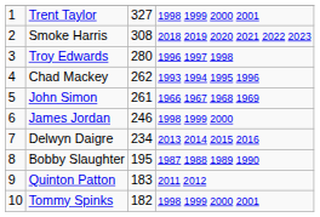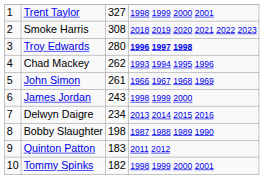Troy Edwards | column 4: normal -> bold
James Jordan | column 3: 246 -> 243
Bobby Slaughter | column 3: 195 -> 198
